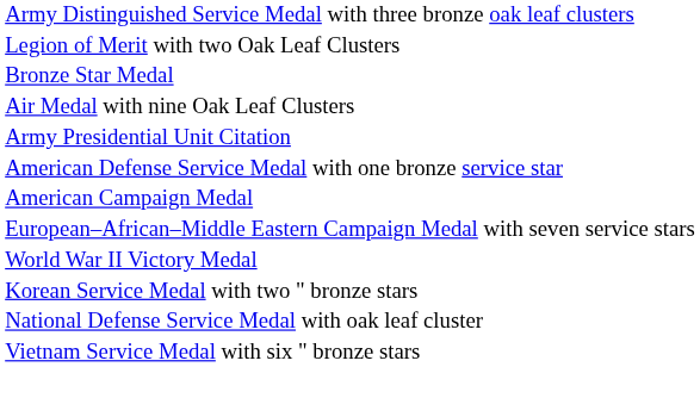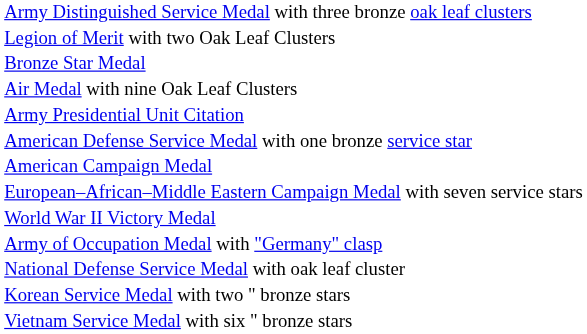+ row: Army of Occupation Medal with "Germany" clasp
rows swapped: National Defense Service Medal with oak leaf cluster <-> Korean Service Medal with two " bronze stars
